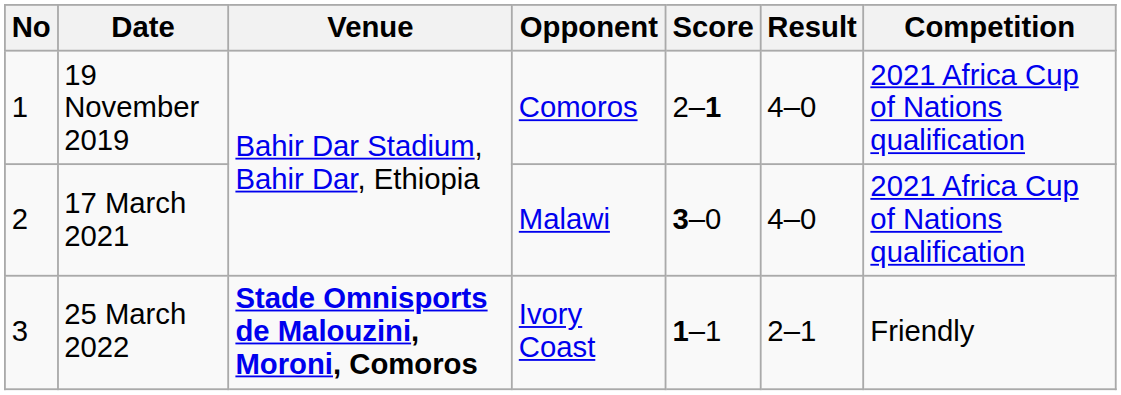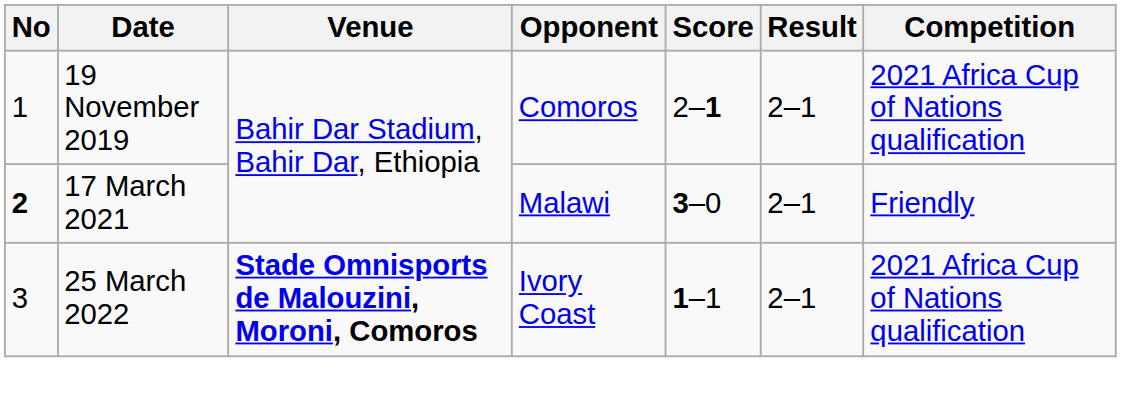19 November 2019 | Result: 4–0 -> 2–1
17 March 2021 | No: normal -> bold
17 March 2021 | Result: 4–0 -> 2–1
17 March 2021 | Competition: 2021 Africa Cup of Nations qualification -> Friendly
25 March 2022 | Competition: Friendly -> 2021 Africa Cup of Nations qualification
